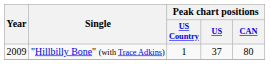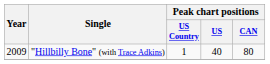"Hillbilly Bone" (with Trace Adkins) | Peak chart positions / US: 37 -> 40
